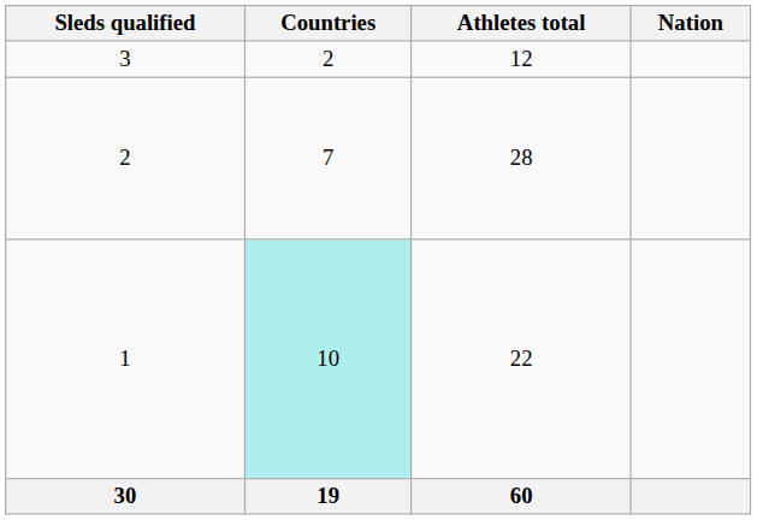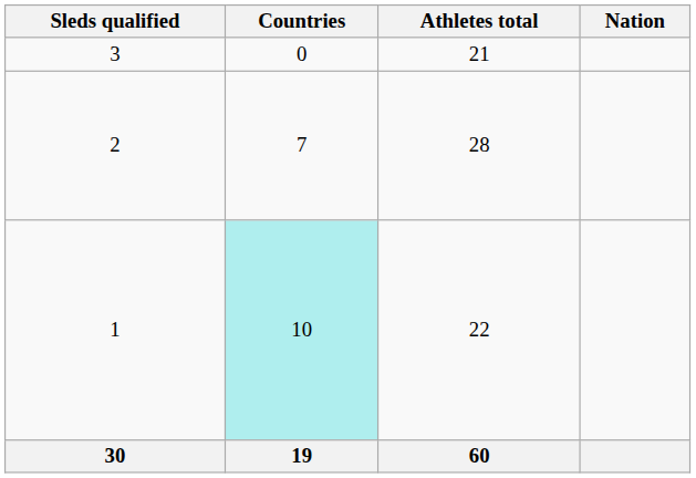3 | Countries: 2 -> 0
3 | Athletes total: 12 -> 21
